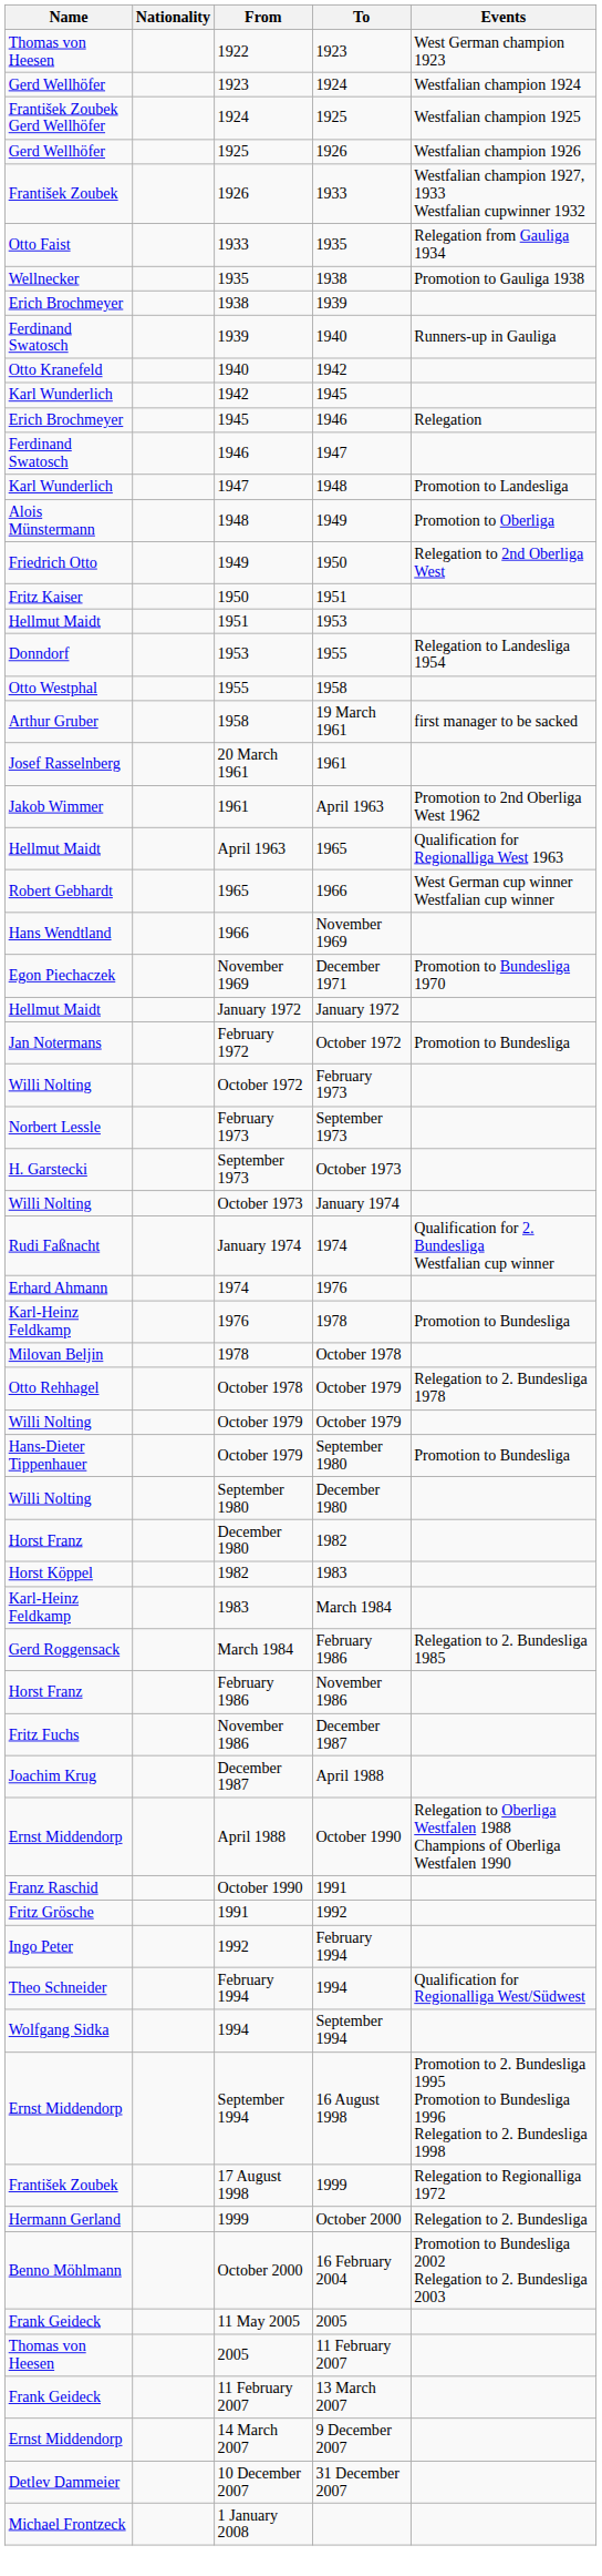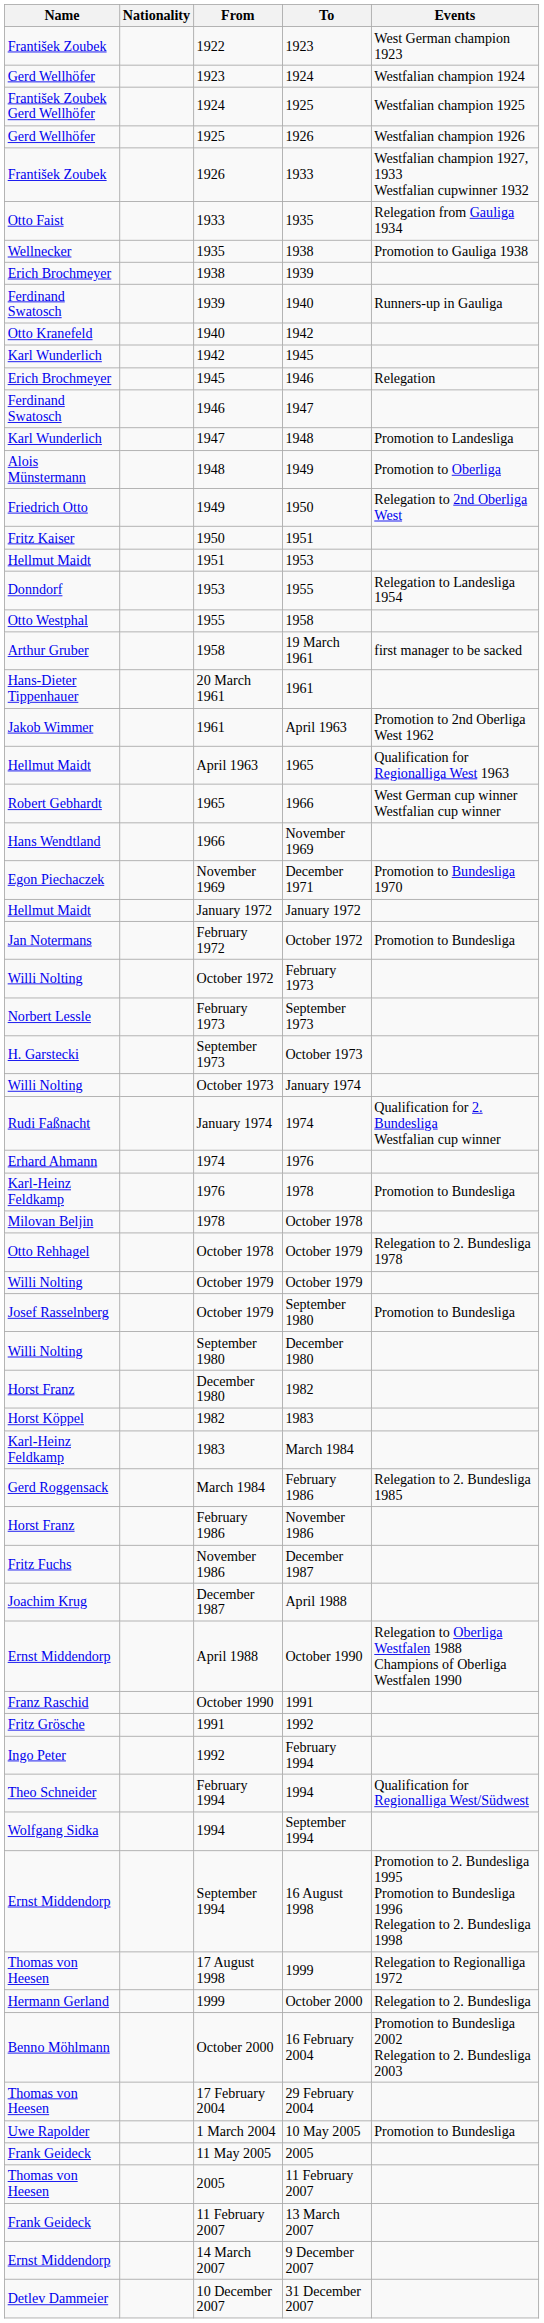1922 | Name: Thomas von Heesen -> František Zoubek
20 March 1961 | Name: Josef Rasselnberg -> Hans-Dieter Tippenhauer
October 1979 / September 1980 | Name: Hans-Dieter Tippenhauer -> Josef Rasselnberg
17 August 1998 | Name: František Zoubek -> Thomas von Heesen
+ row: Thomas von Heesen | 17 February 2004 | 29 February 2004
+ row: Uwe Rapolder | 1 March 2004 | 10 May 2005 | Promotion to Bundesliga
- row: Michael Frontzeck | 1 January 2008
